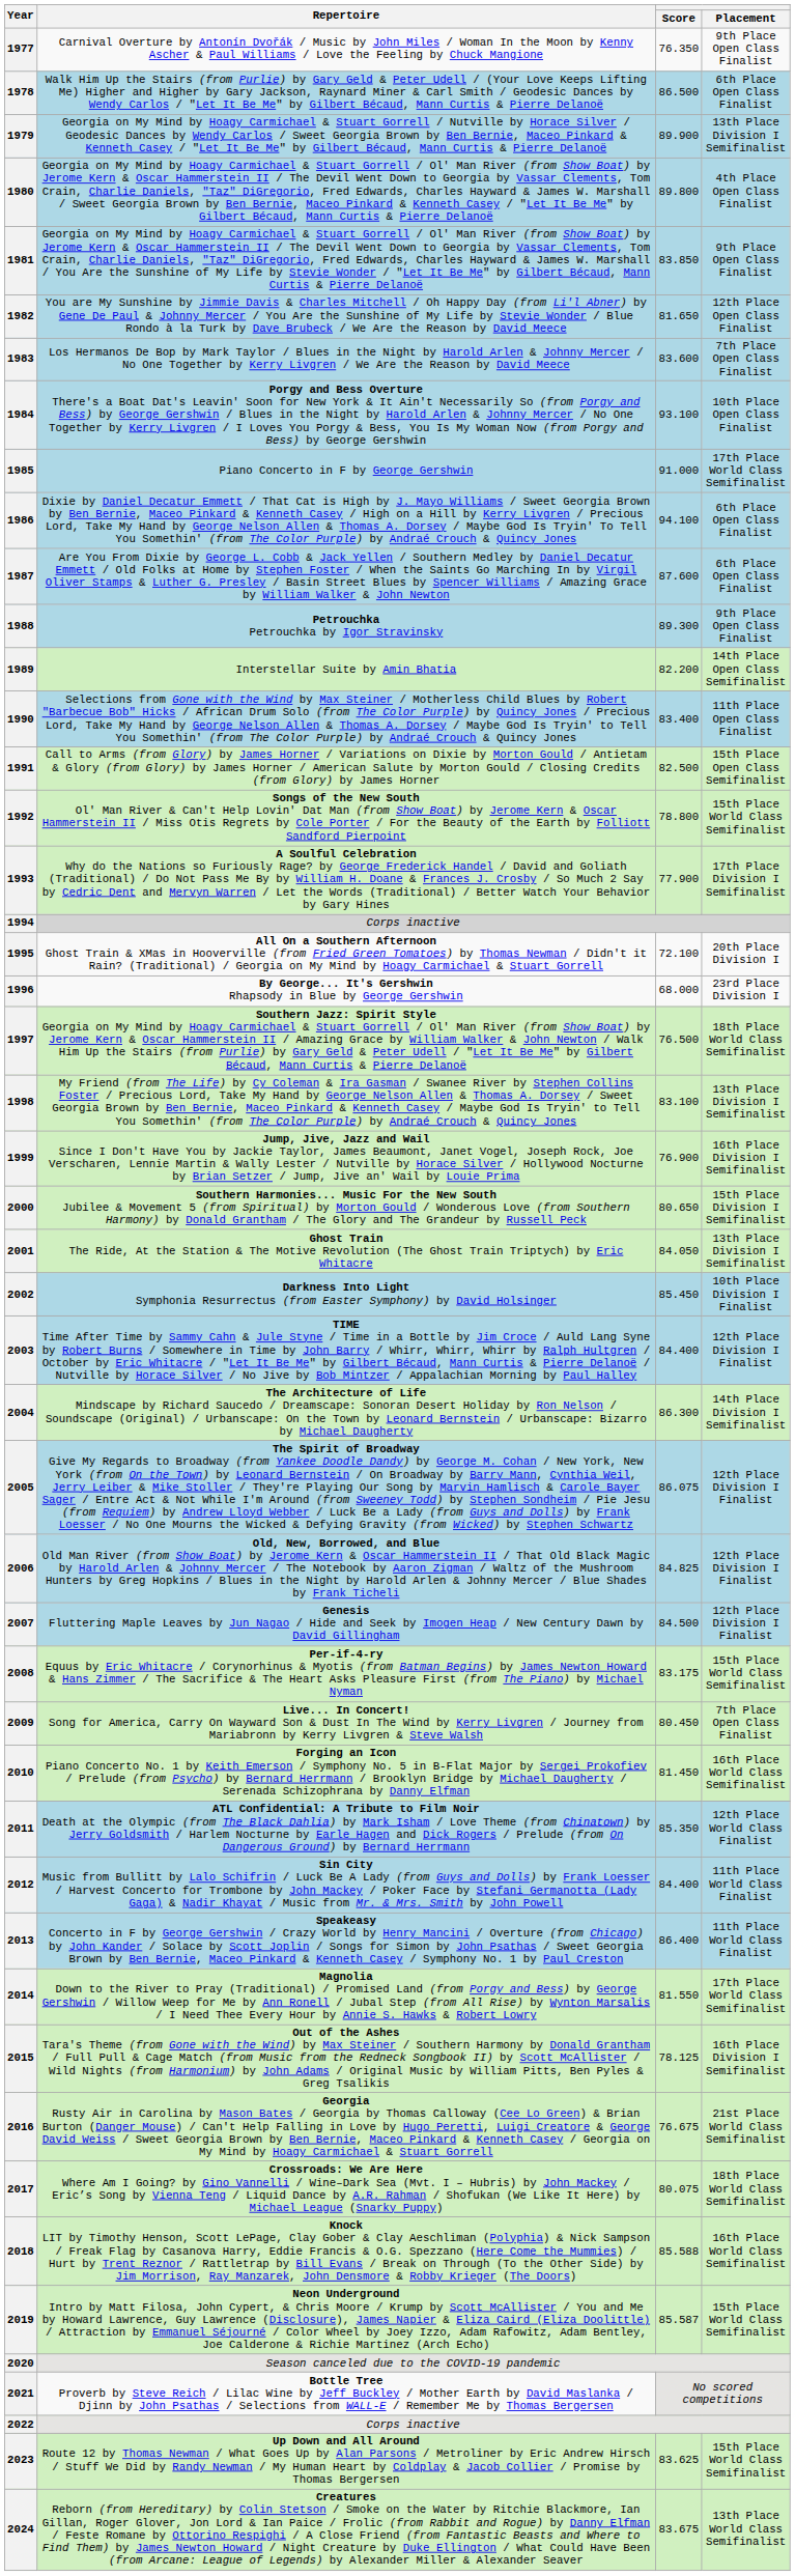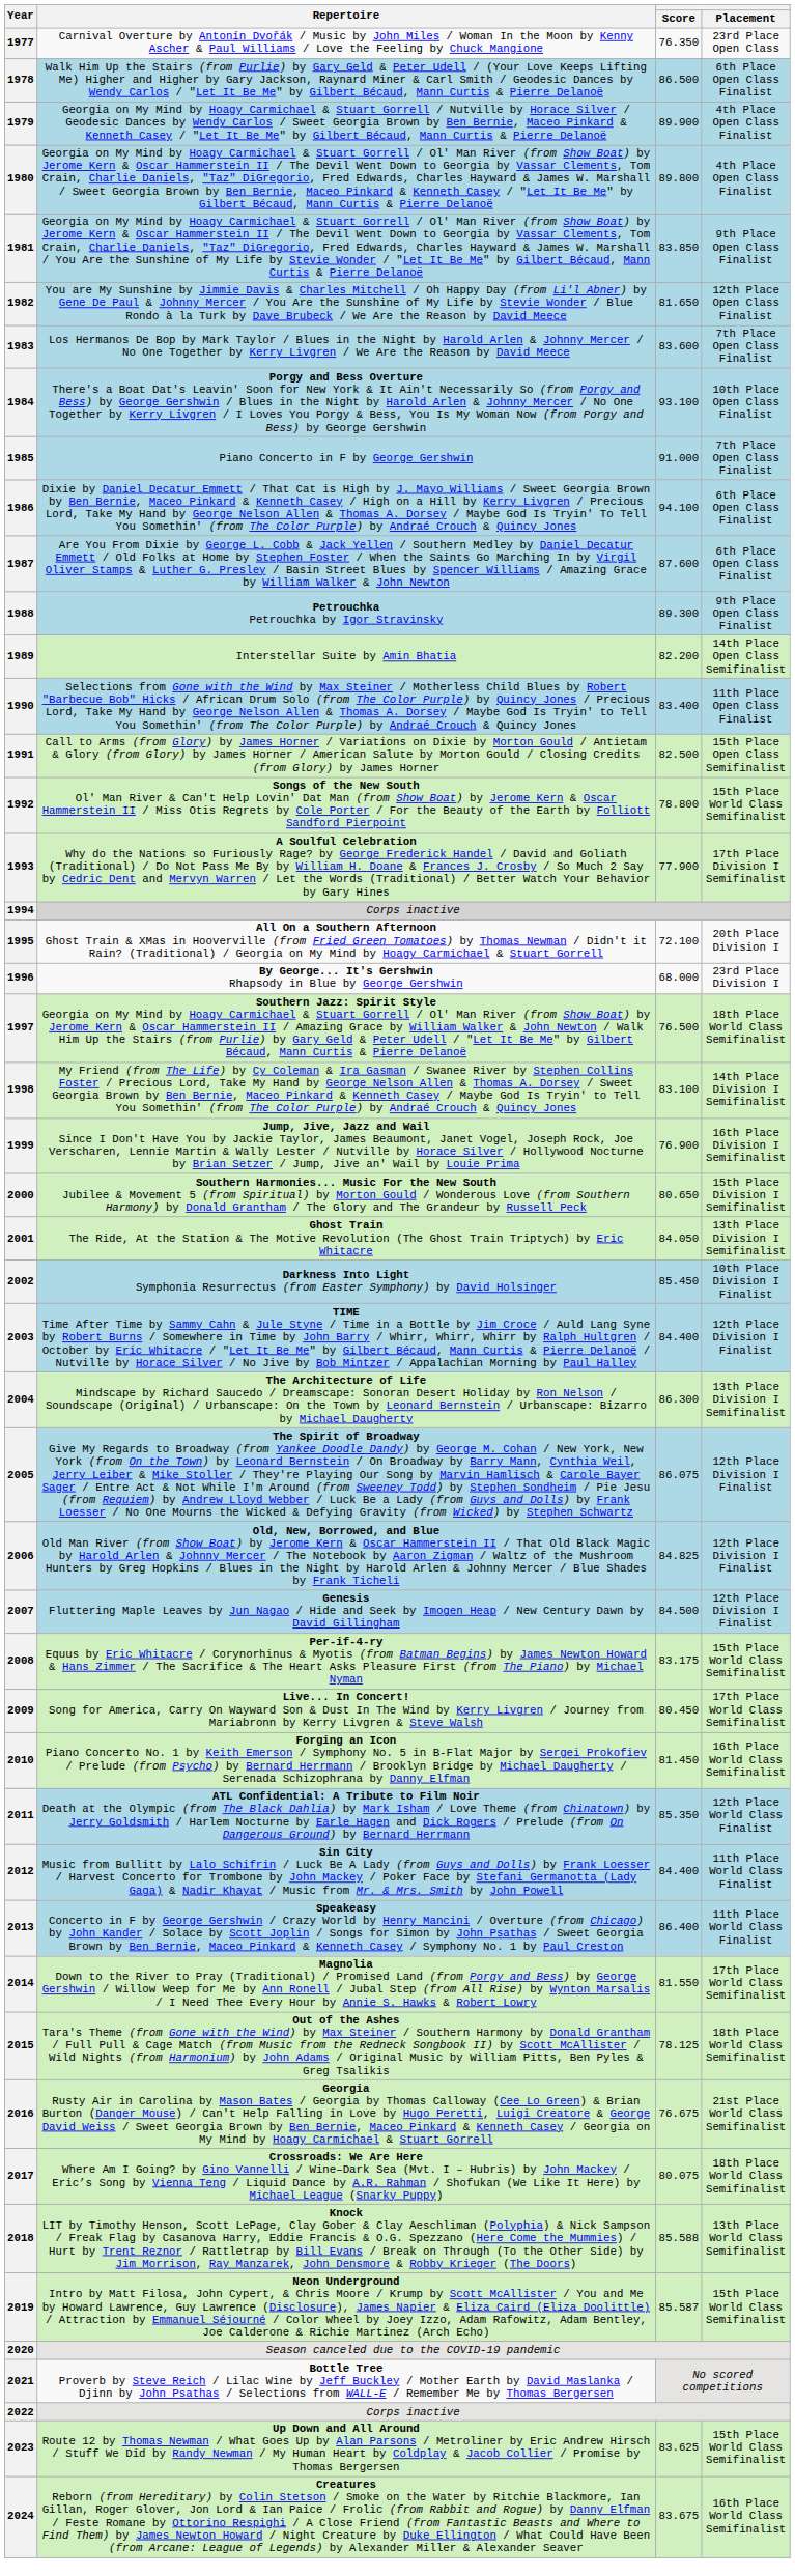1977 | Placement: 9th Place Open Class Finalist -> 23rd Place Open Class
1979 | Placement: 13th Place Division I Semifinalist -> 4th Place Open Class Finalist
1985 | Placement: 17th Place World Class Semifinalist -> 7th Place Open Class Finalist
1998 | Placement: 13th Place Division I Semifinalist -> 14th Place Division I Semifinalist
2004 | Placement: 14th Place Division I Semifinalist -> 13th Place Division I Semifinalist
2009 | Placement: 7th Place Open Class Finalist -> 17th Place World Class Semifinalist
2015 | Placement: 16th Place Division I Semifinalist -> 18th Place World Class Semifinalist
2018 | Placement: 16th Place World Class Semifinalist -> 13th Place World Class Semifinalist
2024 | Placement: 13th Place World Class Semifinalist -> 16th Place World Class Semifinalist
